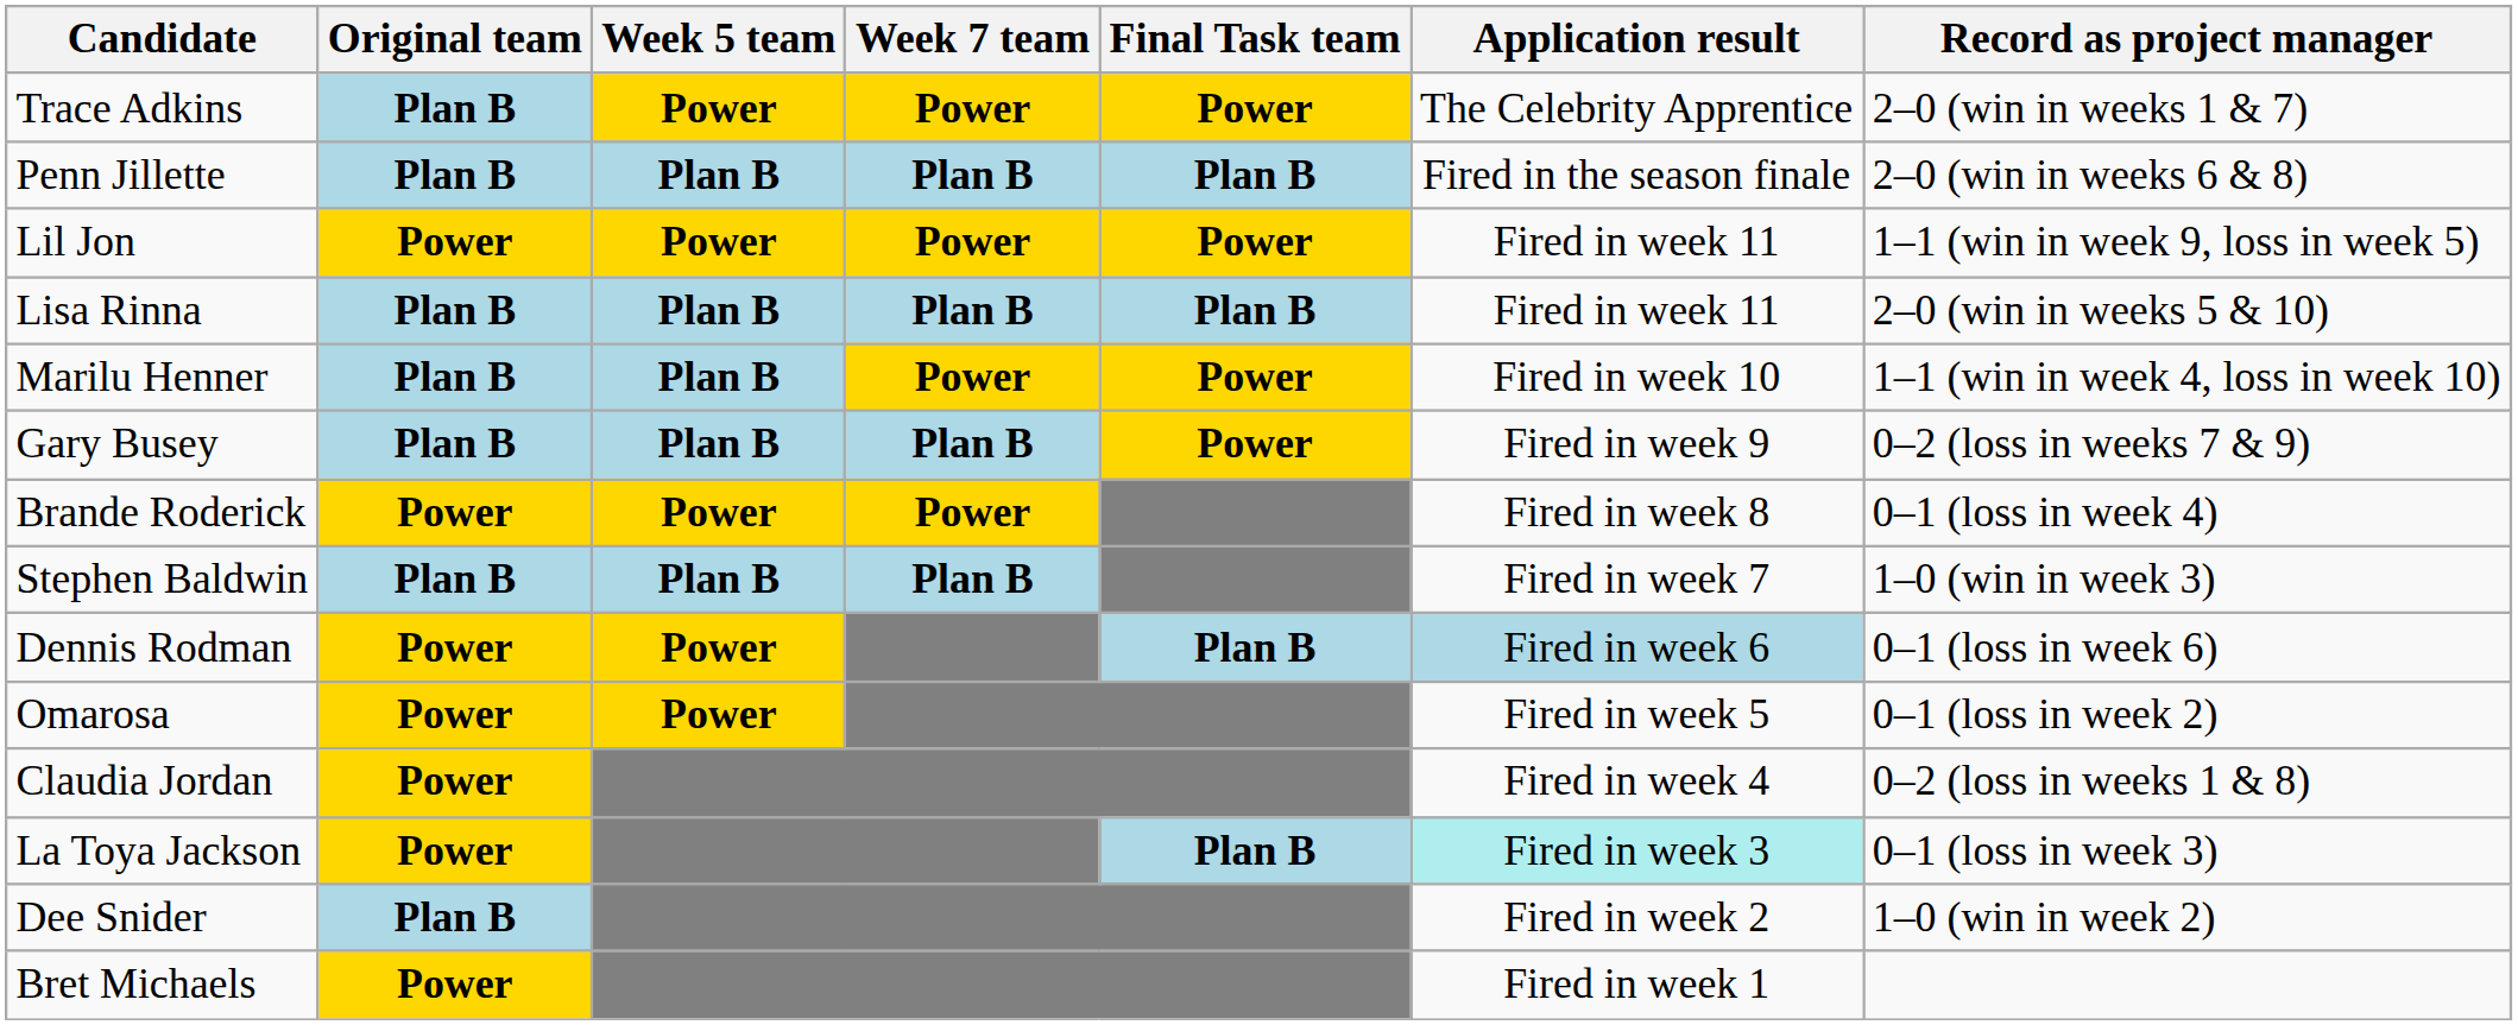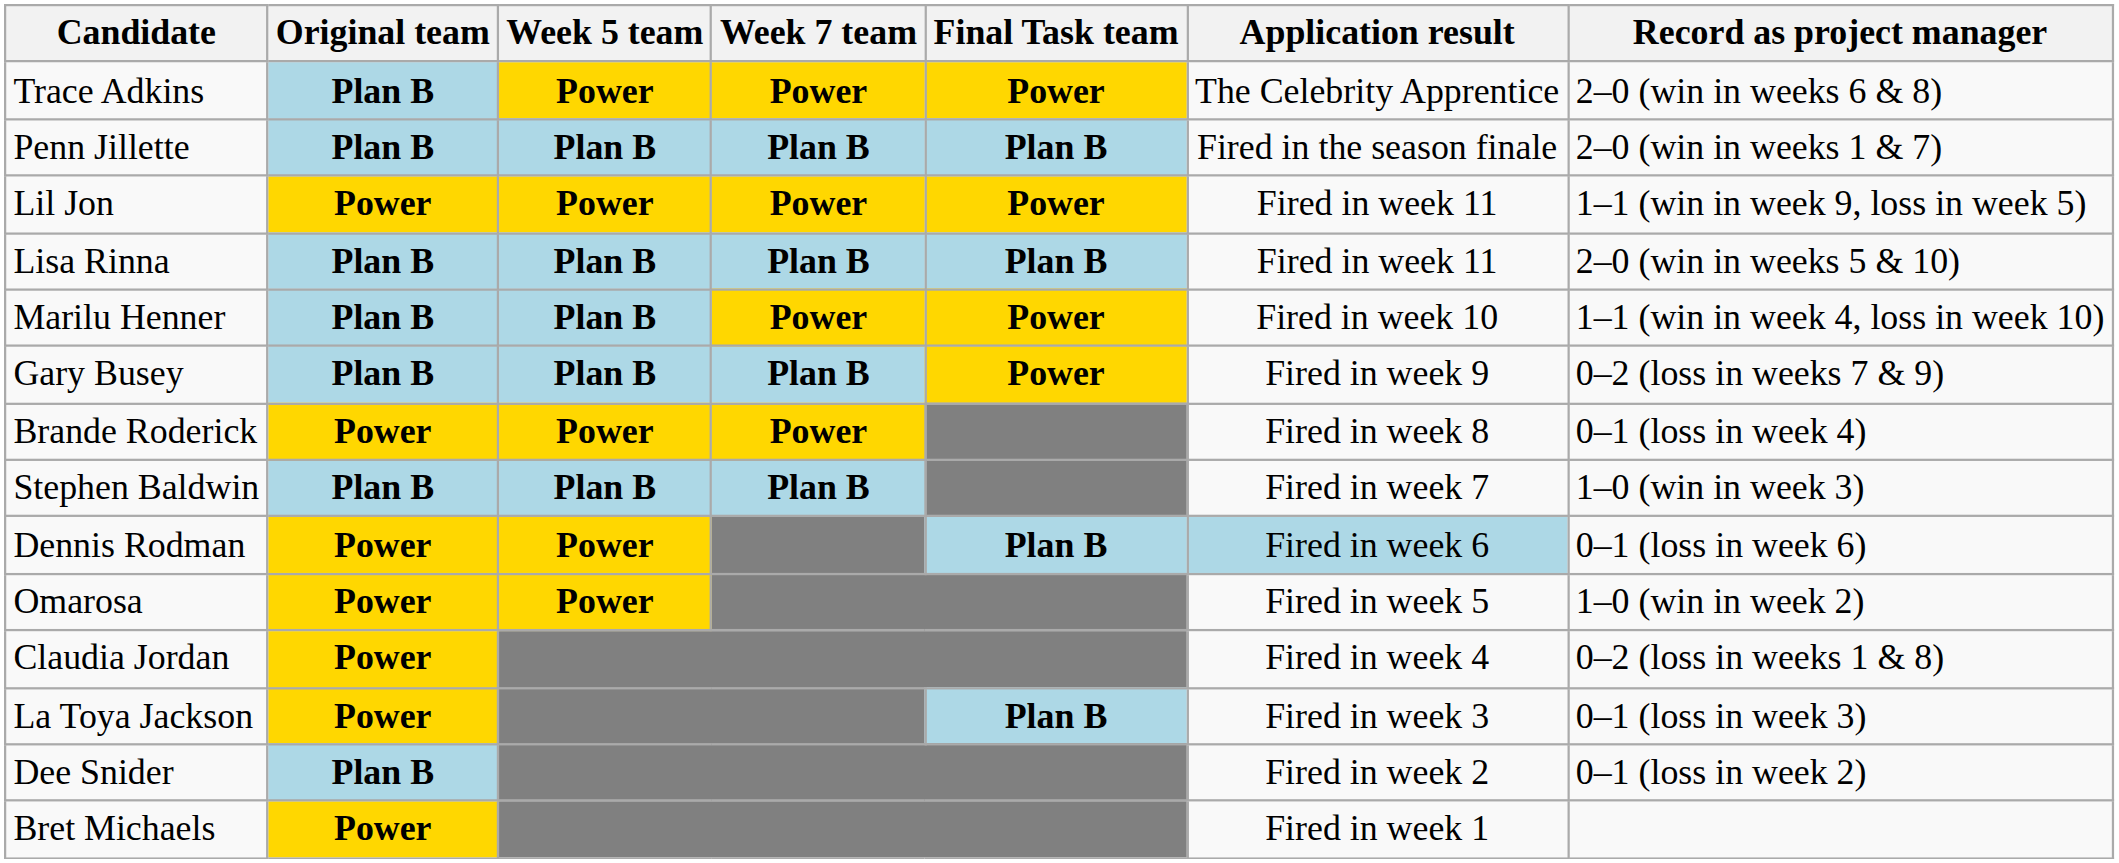Trace Adkins | Record as project manager: 2–0 (win in weeks 1 & 7) -> 2–0 (win in weeks 6 & 8)
Penn Jillette | Record as project manager: 2–0 (win in weeks 6 & 8) -> 2–0 (win in weeks 1 & 7)
Omarosa | Record as project manager: 0–1 (loss in week 2) -> 1–0 (win in week 2)
La Toya Jackson | Application result: paleturquoise background -> no background
Dee Snider | Record as project manager: 1–0 (win in week 2) -> 0–1 (loss in week 2)
